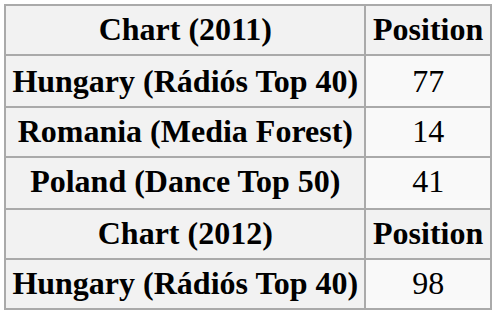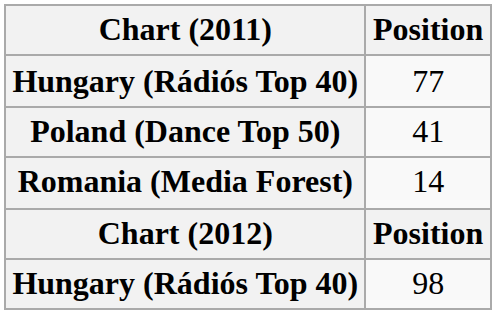rows swapped: 41 <-> 14
